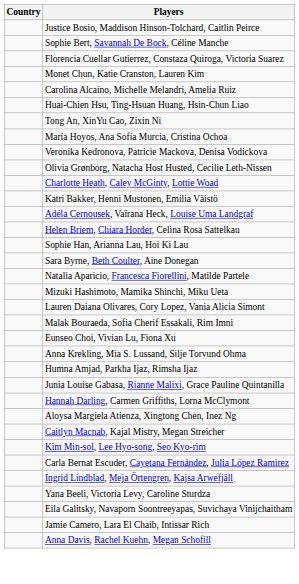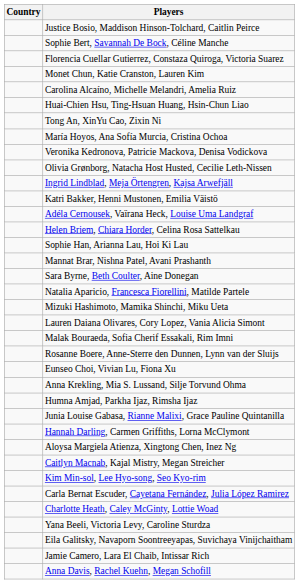rows swapped: Charlotte Heath, Caley McGinty, Lottie Woad <-> Ingrid Lindblad, Meja Örtengren, Kajsa Arwefjäll
+ row: Mannat Brar, Nishna Patel, Avani Prashanth
+ row: Rosanne Boere, Anne-Sterre den Dunnen, Lynn van der Sluijs
